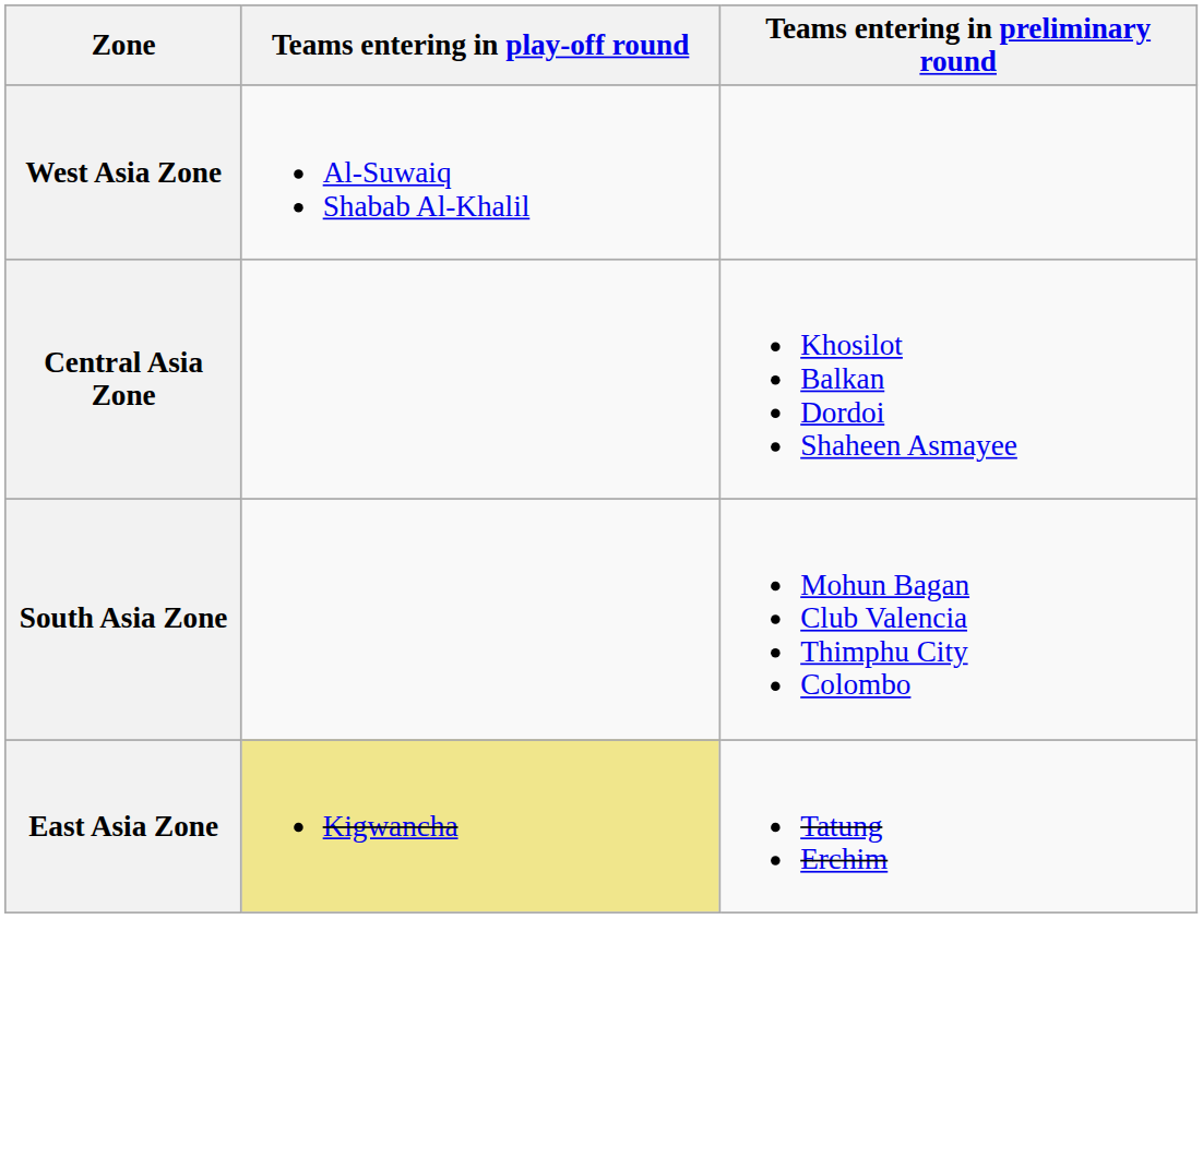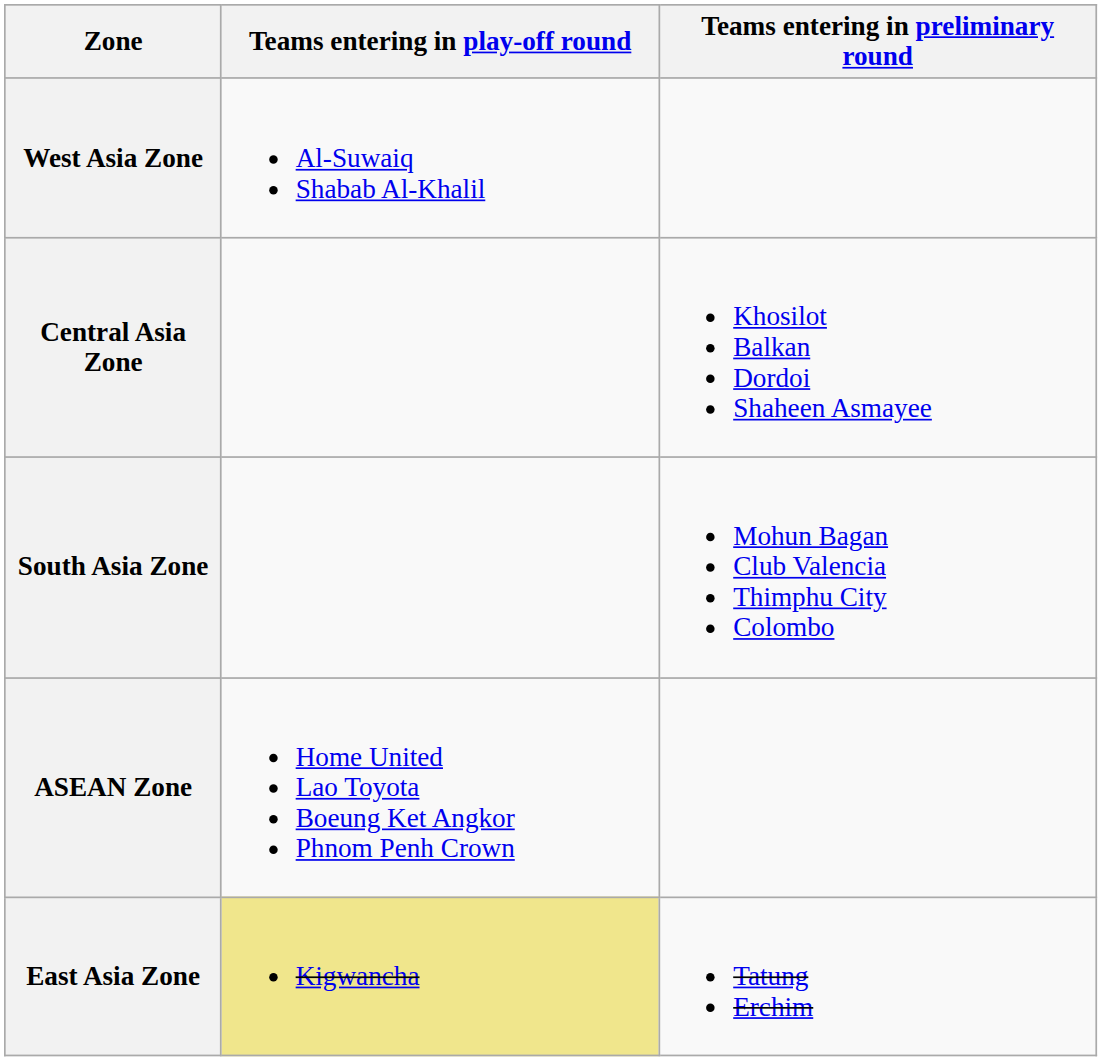+ row: ASEAN Zone | Home United Lao Toyota Boeung Ket Angkor Phnom Penh Crown
